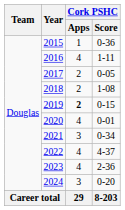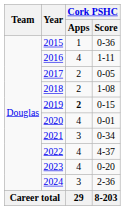2023 | Cork PSHC / Score: 2-36 -> 0-20
2024 | Cork PSHC / Score: 0-20 -> 2-36
